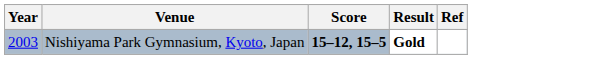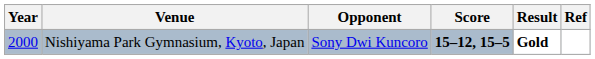+ column: Opponent | Sony Dwi Kuncoro
Nishiyama Park Gymnasium, Kyoto, Japan | Year: 2003 -> 2000
